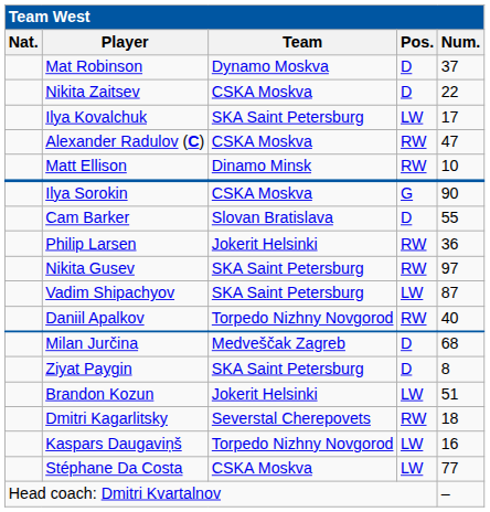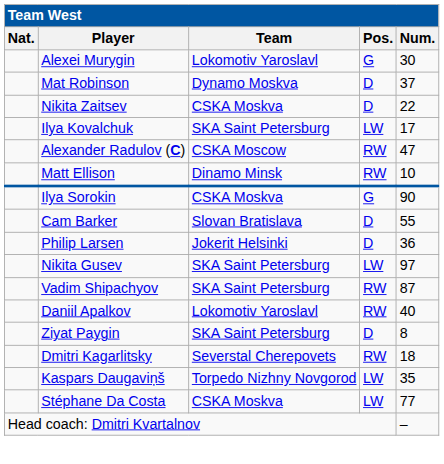+ row: Alexei Murygin | Lokomotiv Yaroslavl | G | 30
Alexander Radulov (C) | Team: CSKA Moskva -> CSKA Moscow
Philip Larsen | Pos.: RW -> D
Nikita Gusev | Pos.: RW -> LW
Vadim Shipachyov | Pos.: LW -> RW
Daniil Apalkov | Team: Torpedo Nizhny Novgorod -> Lokomotiv Yaroslavl
- row: Milan Jurčina | Medveščak Zagreb | D | 68
- row: Brandon Kozun | Jokerit Helsinki | LW | 51
Kaspars Daugaviņš | Num.: 16 -> 35
